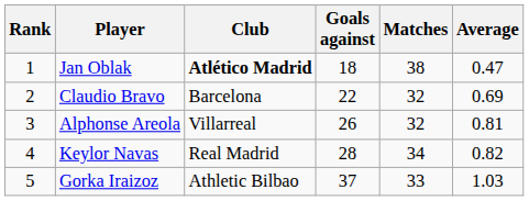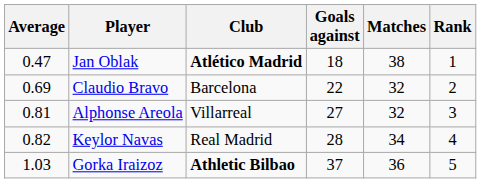columns swapped: Rank <-> Average
Alphonse Areola | Goals against: 26 -> 27
Gorka Iraizoz | Club: normal -> bold
Gorka Iraizoz | Matches: 33 -> 36
